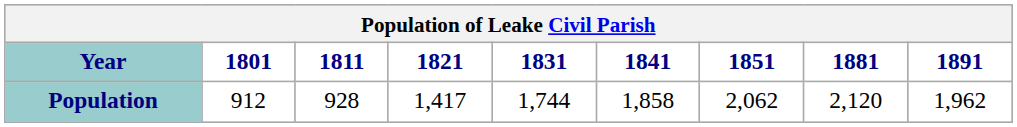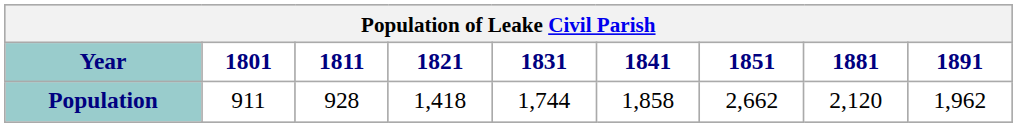Population | 1801: 912 -> 911
Population | 1821: 1,417 -> 1,418
Population | 1851: 2,062 -> 2,662
